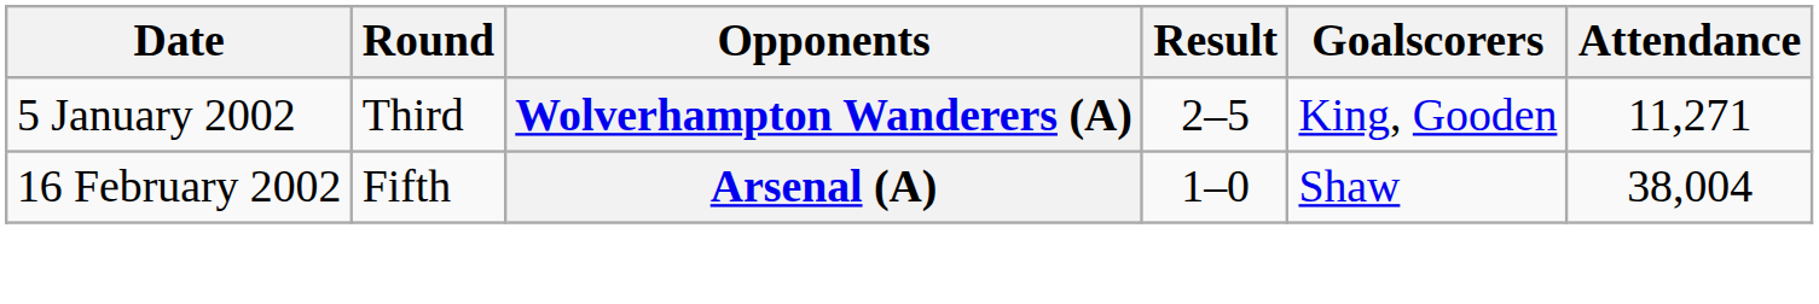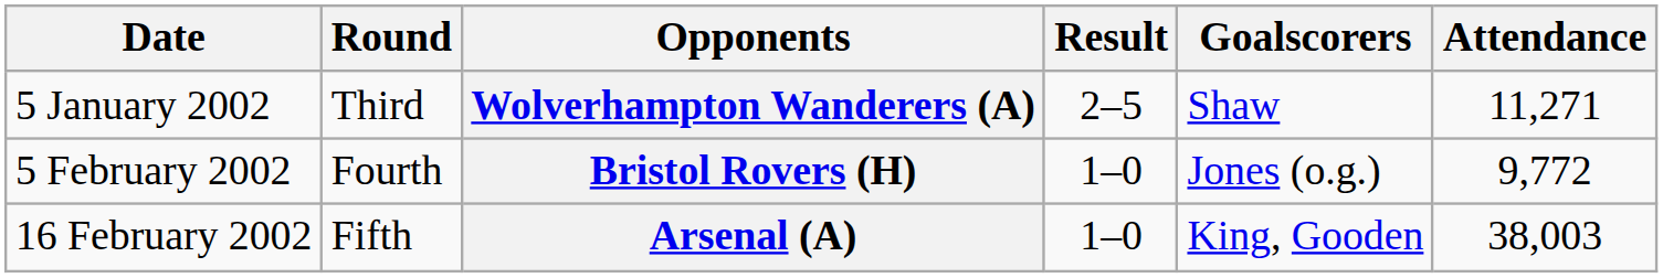Wolverhampton Wanderers (A) | Goalscorers: King, Gooden -> Shaw
+ row: 5 February 2002 | Fourth | Bristol Rovers (H) | 1–0 | Jones (o.g.) | 9,772
Arsenal (A) | Goalscorers: Shaw -> King, Gooden
Arsenal (A) | Attendance: 38,004 -> 38,003
